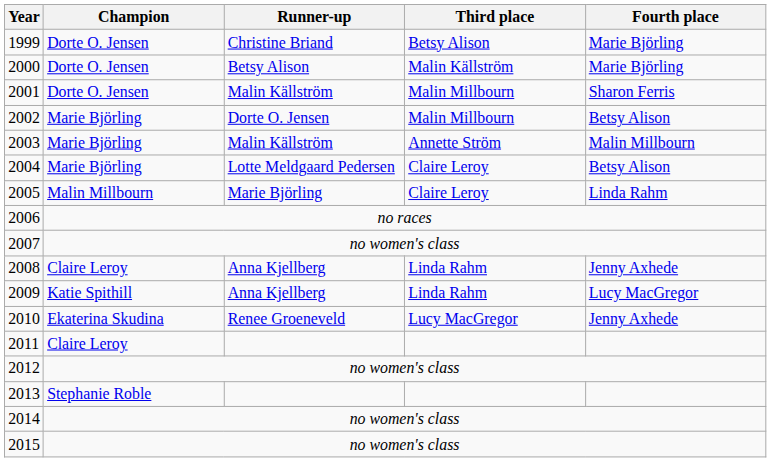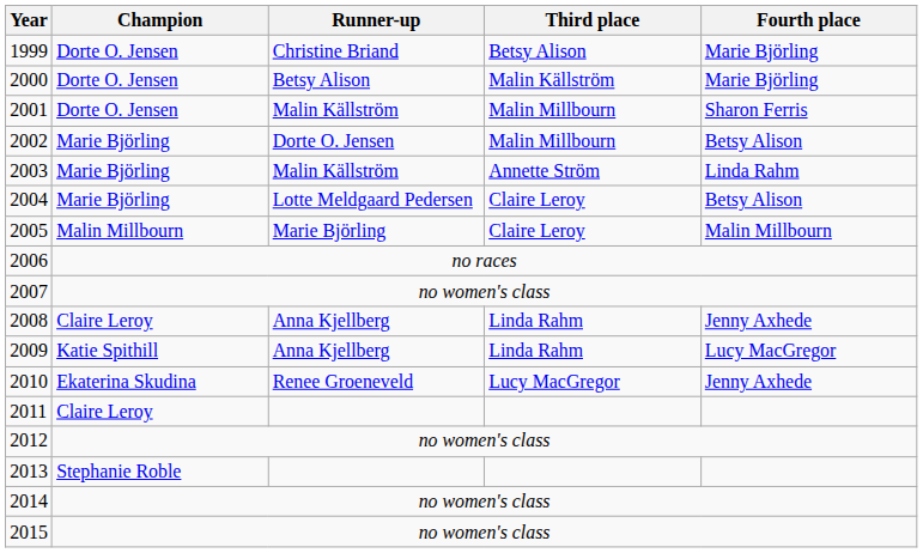2003 | Fourth place: Malin Millbourn -> Linda Rahm
2005 | Fourth place: Linda Rahm -> Malin Millbourn
